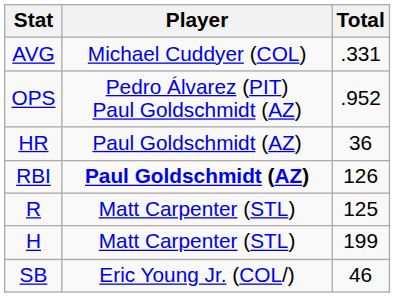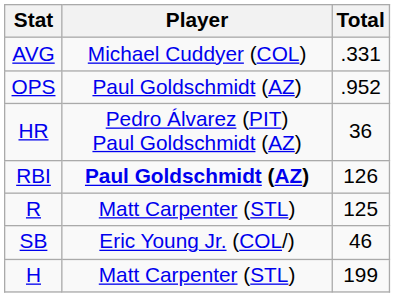OPS | Player: Pedro Álvarez (PIT) Paul Goldschmidt (AZ) -> Paul Goldschmidt (AZ)
HR | Player: Paul Goldschmidt (AZ) -> Pedro Álvarez (PIT) Paul Goldschmidt (AZ)
rows swapped: H <-> SB
